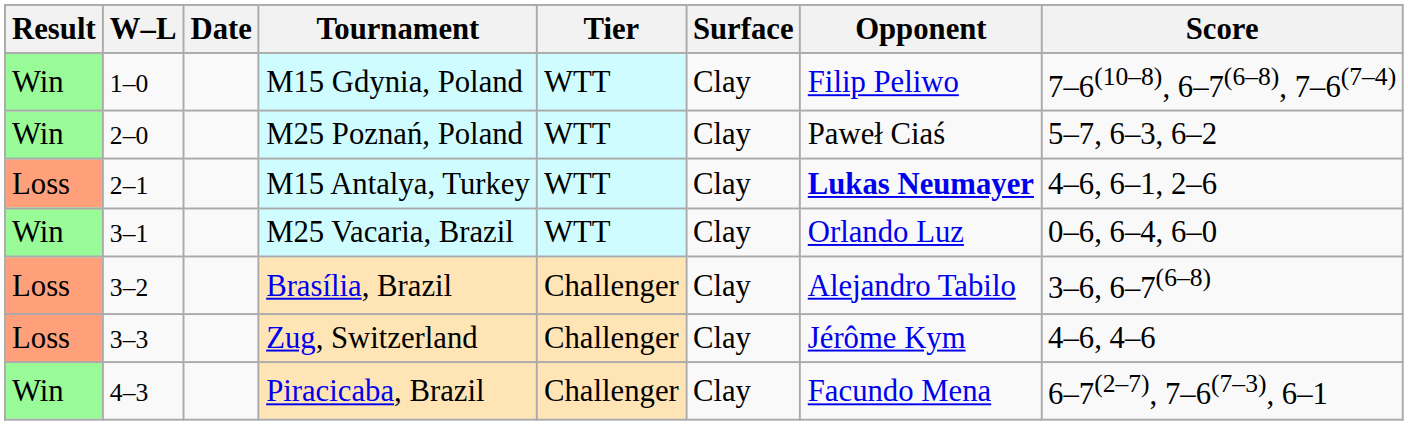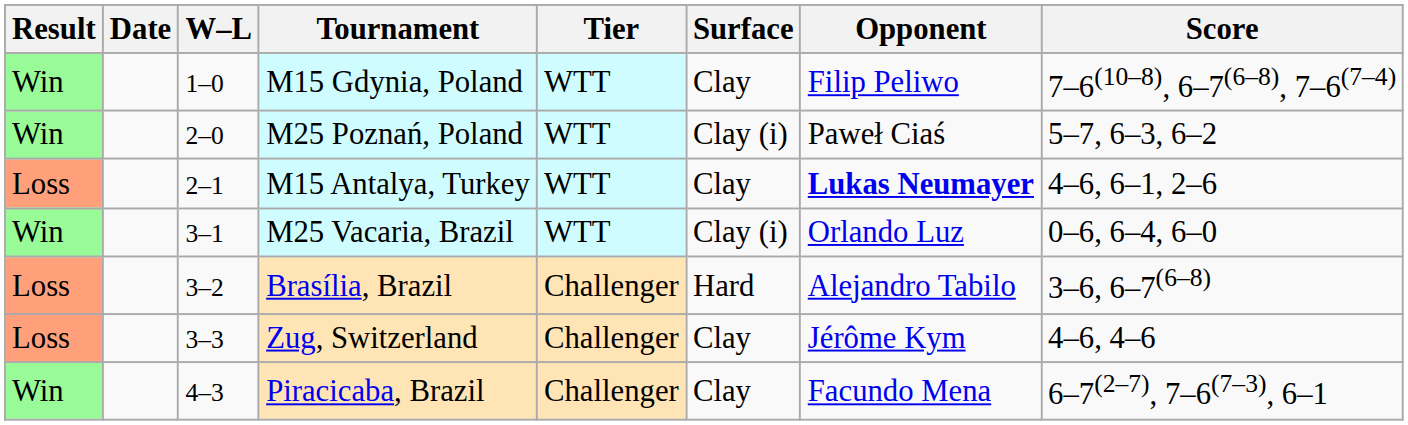columns swapped: W–L <-> Date
M25 Poznań, Poland | Surface: Clay -> Clay (i)
M25 Vacaria, Brazil | Surface: Clay -> Clay (i)
Brasília, Brazil | Surface: Clay -> Hard
